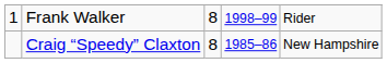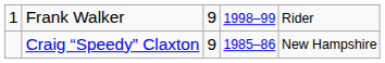Frank Walker | column 3: 8 -> 9
Craig “Speedy” Claxton | column 3: 8 -> 9
